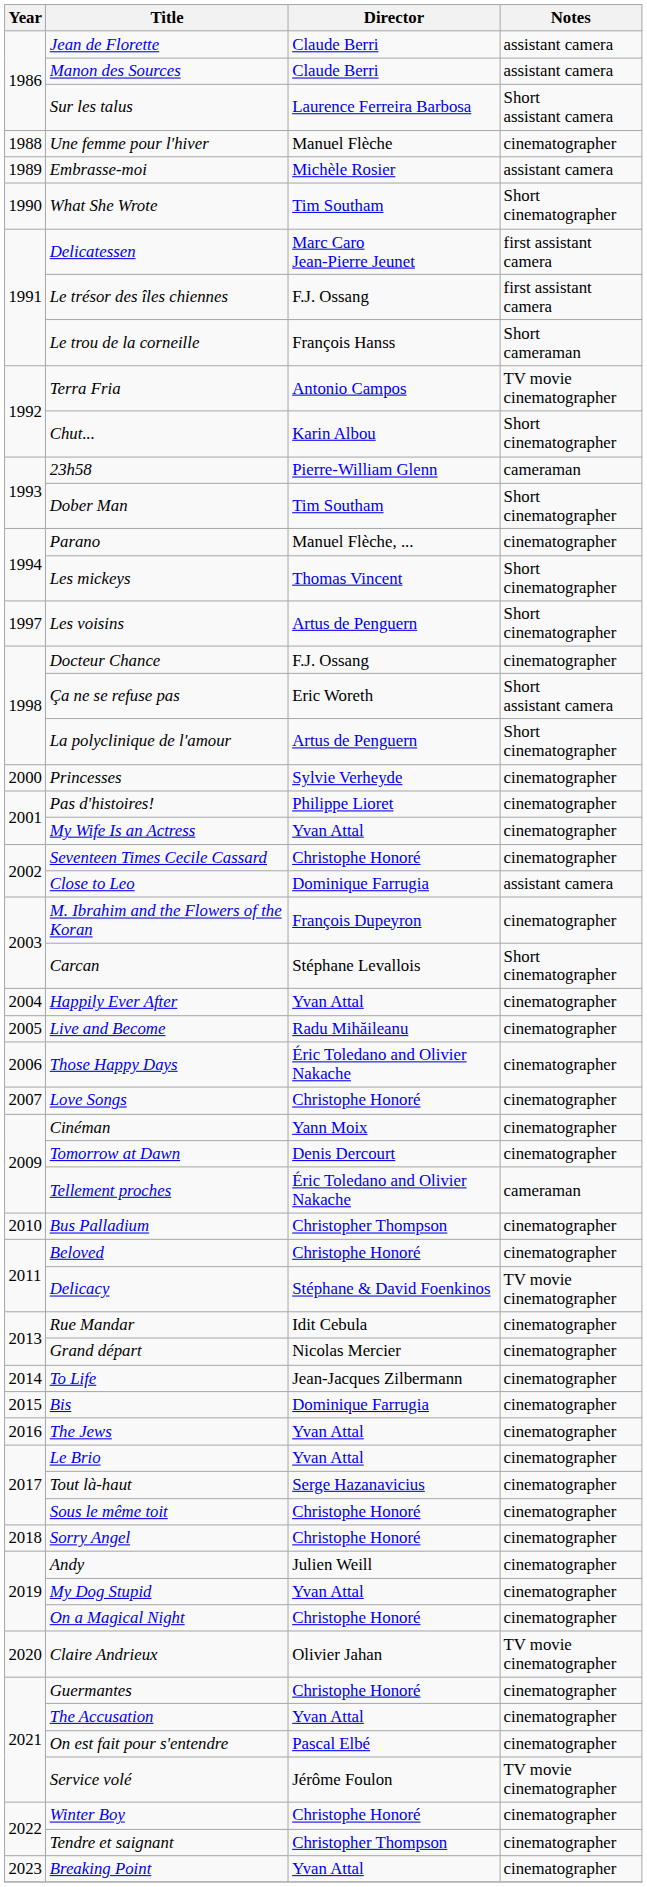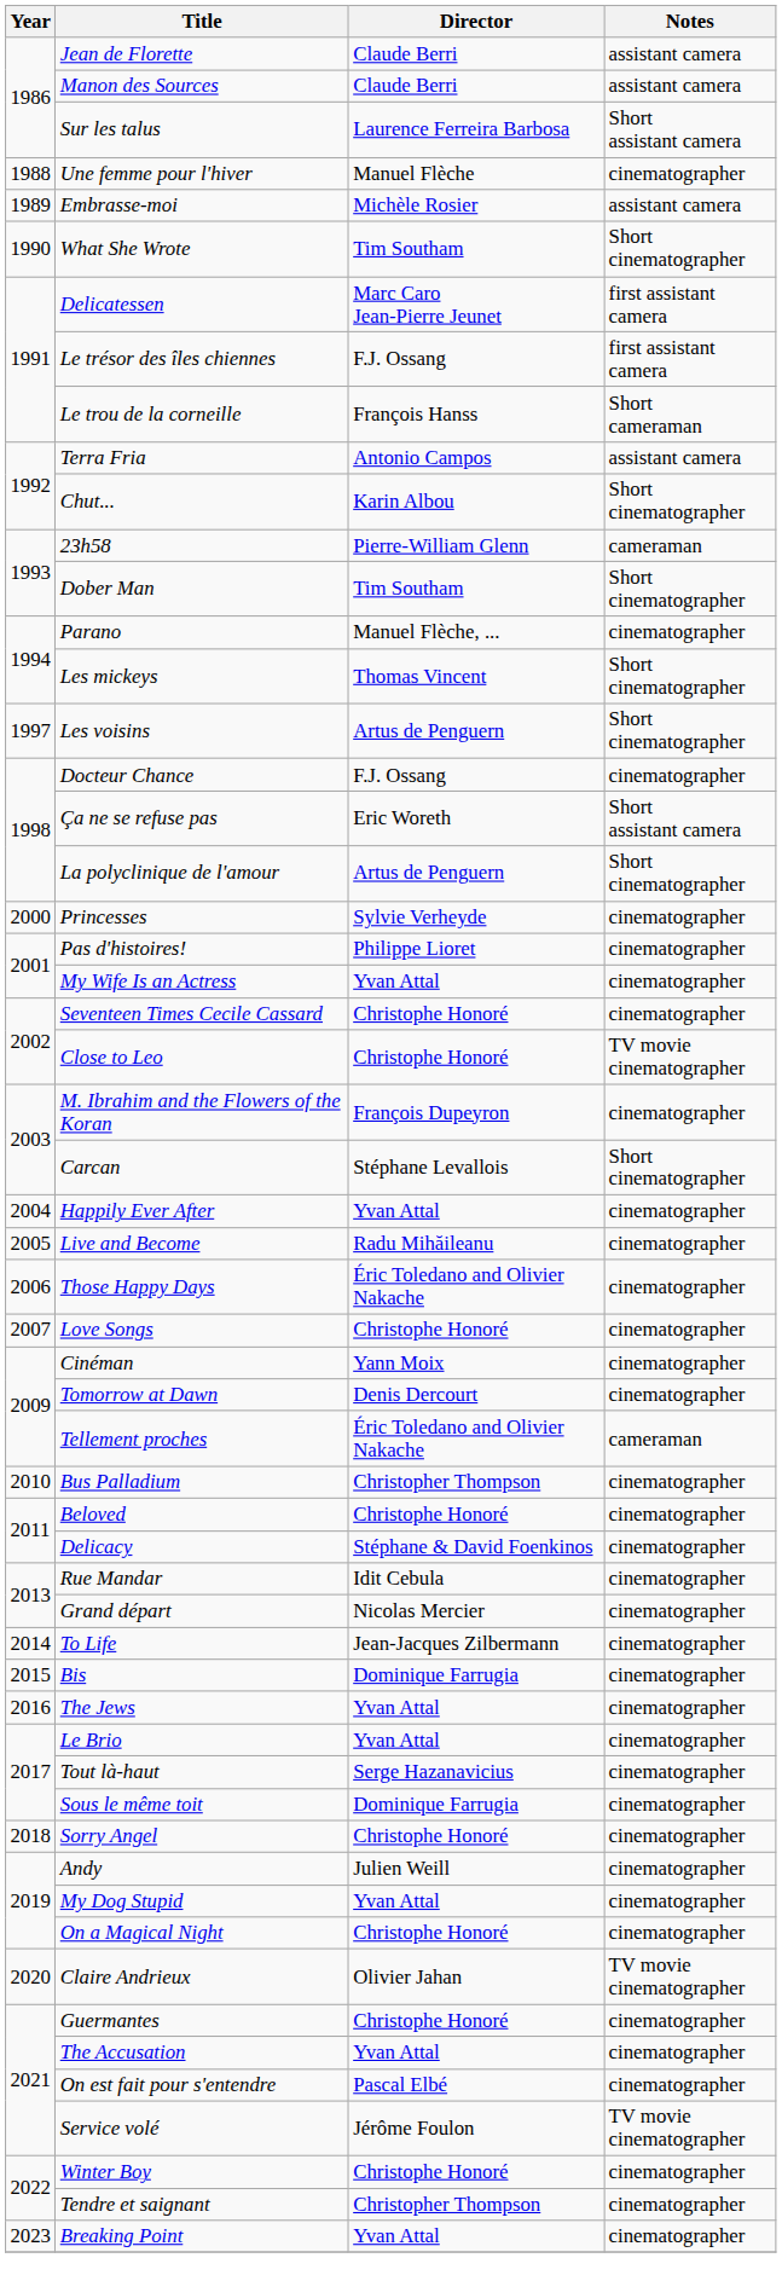Terra Fria | Notes: TV movie cinematographer -> assistant camera
Close to Leo | Director: Dominique Farrugia -> Christophe Honoré
Close to Leo | Notes: assistant camera -> TV movie cinematographer
Delicacy | Notes: TV movie cinematographer -> cinematographer
Sous le même toit | Director: Christophe Honoré -> Dominique Farrugia
